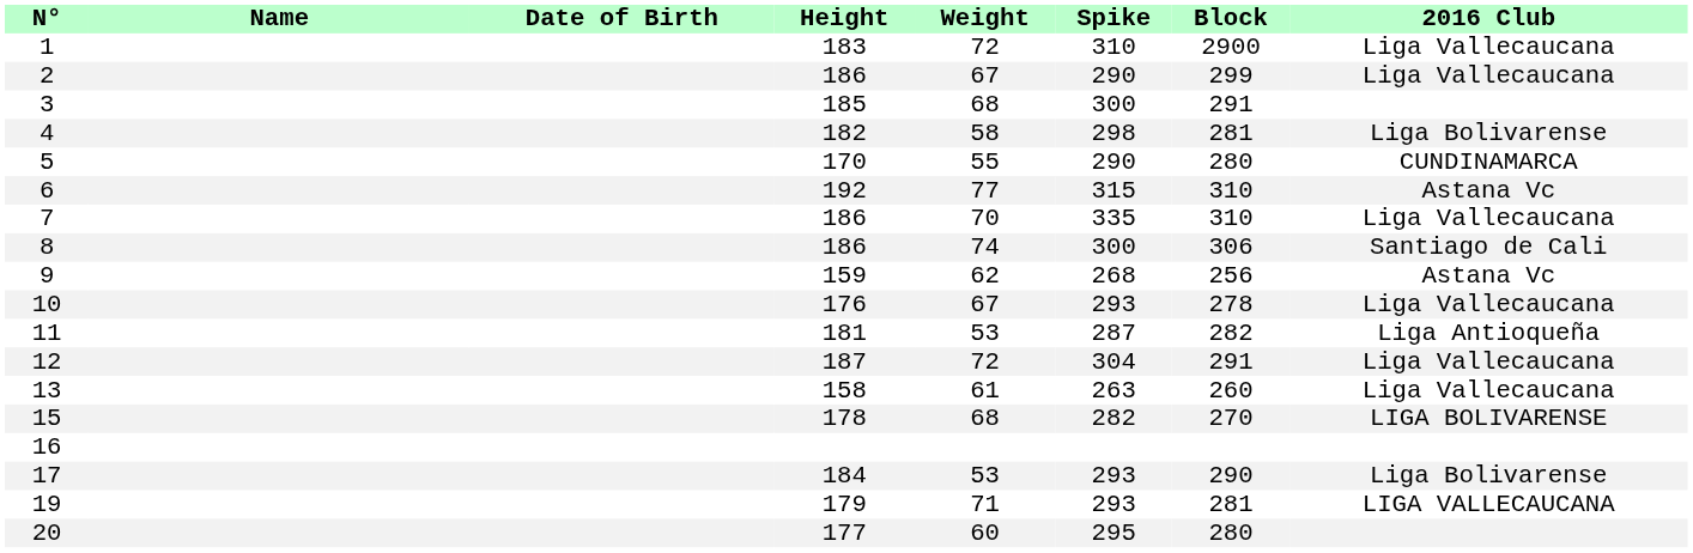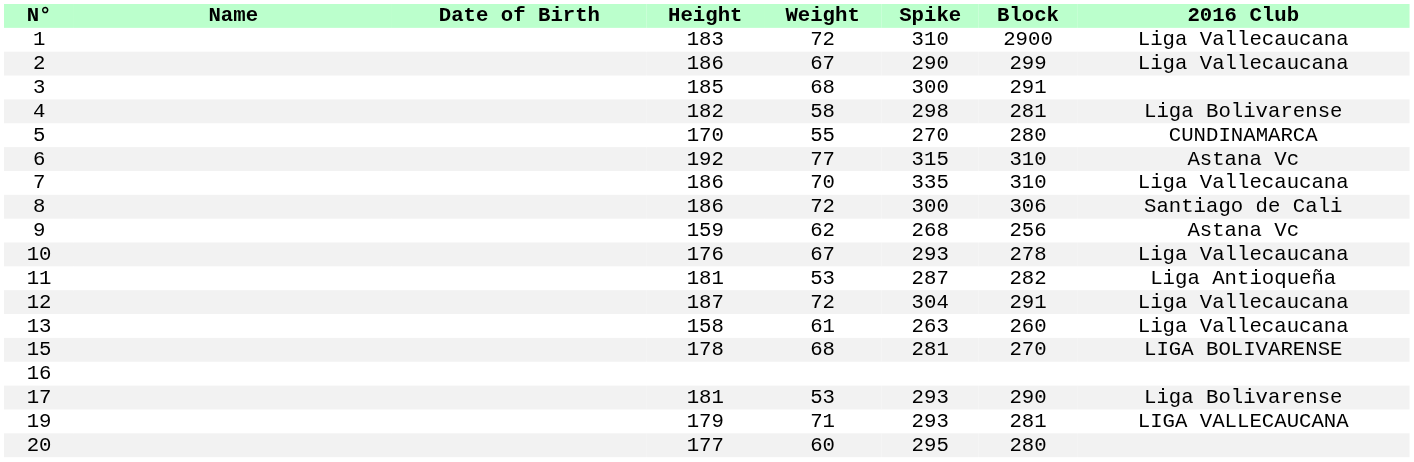5 | Spike: 290 -> 270
8 | Weight: 74 -> 72
15 | Spike: 282 -> 281
17 | Height: 184 -> 181
